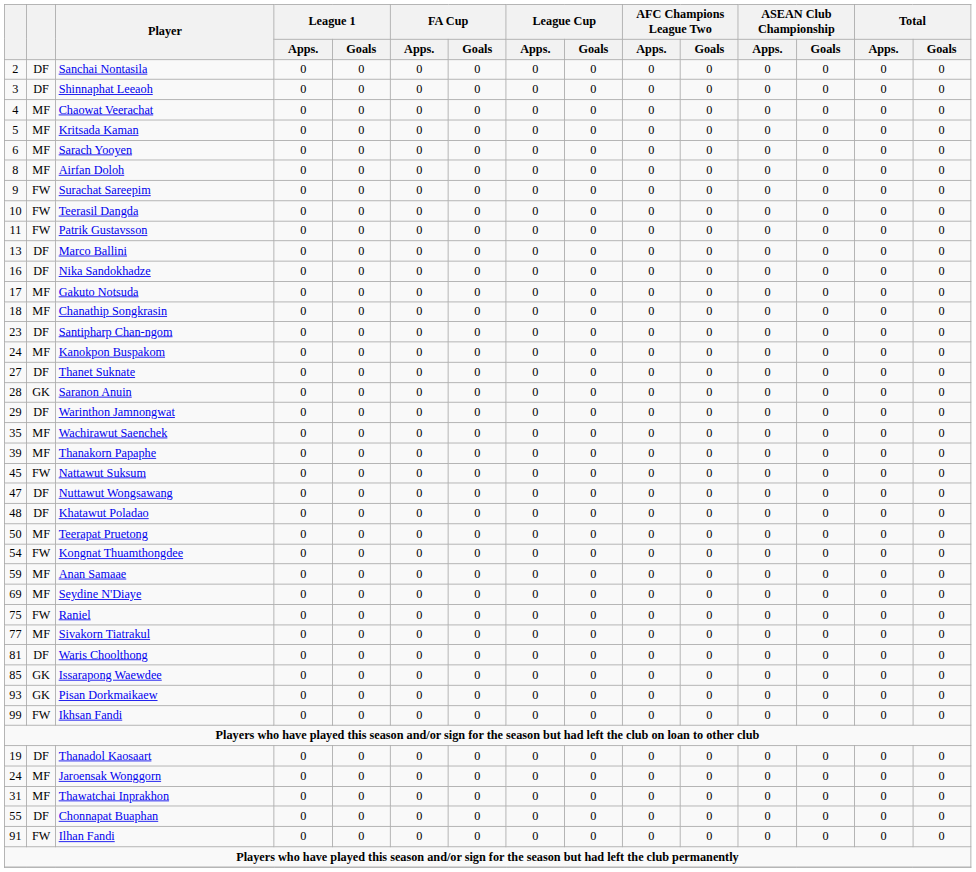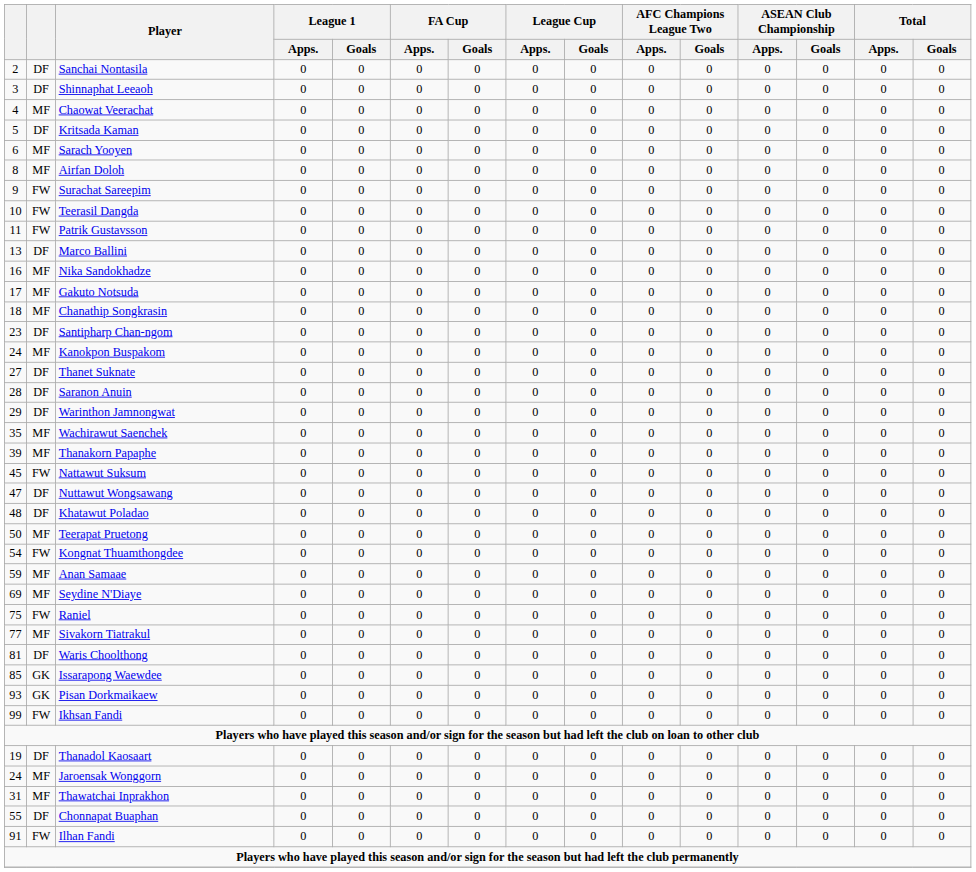Kritsada Kaman | column 2: MF -> DF
Nika Sandokhadze | column 2: DF -> MF
Saranon Anuin | column 2: GK -> DF
